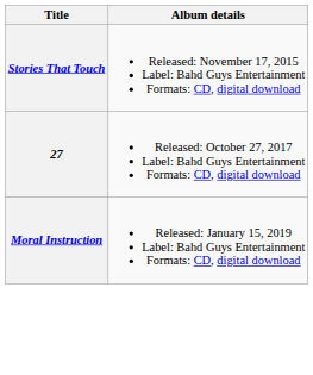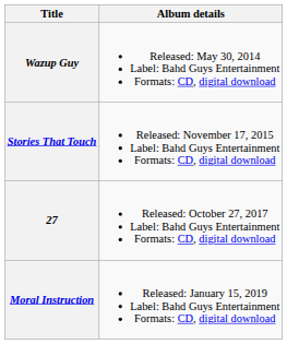+ row: Wazup Guy | Released: May 30, 2014 Label: Bahd Guys Entertainment Formats: CD, digital download
